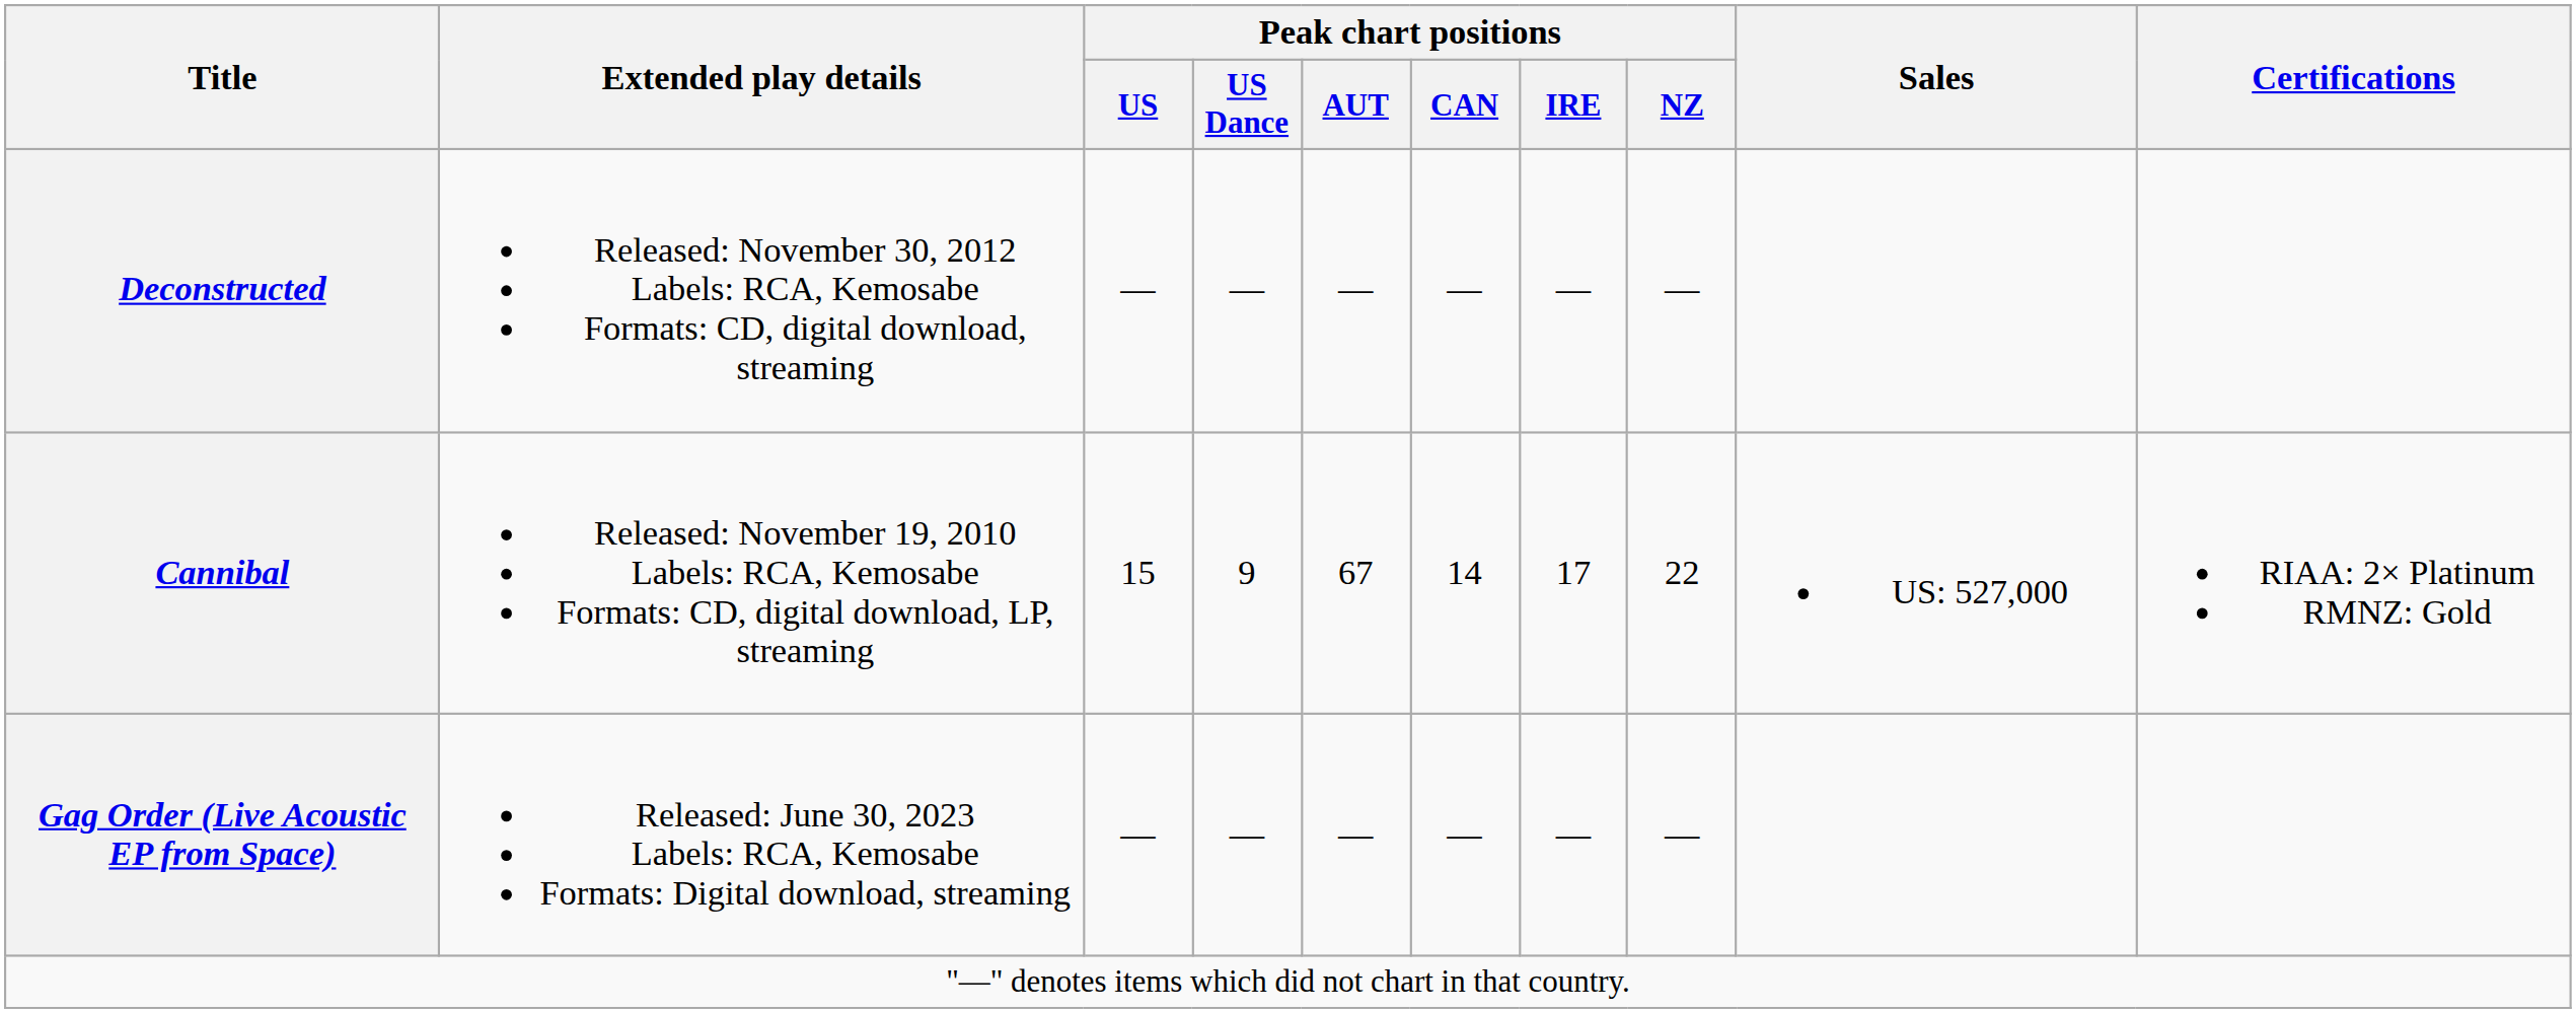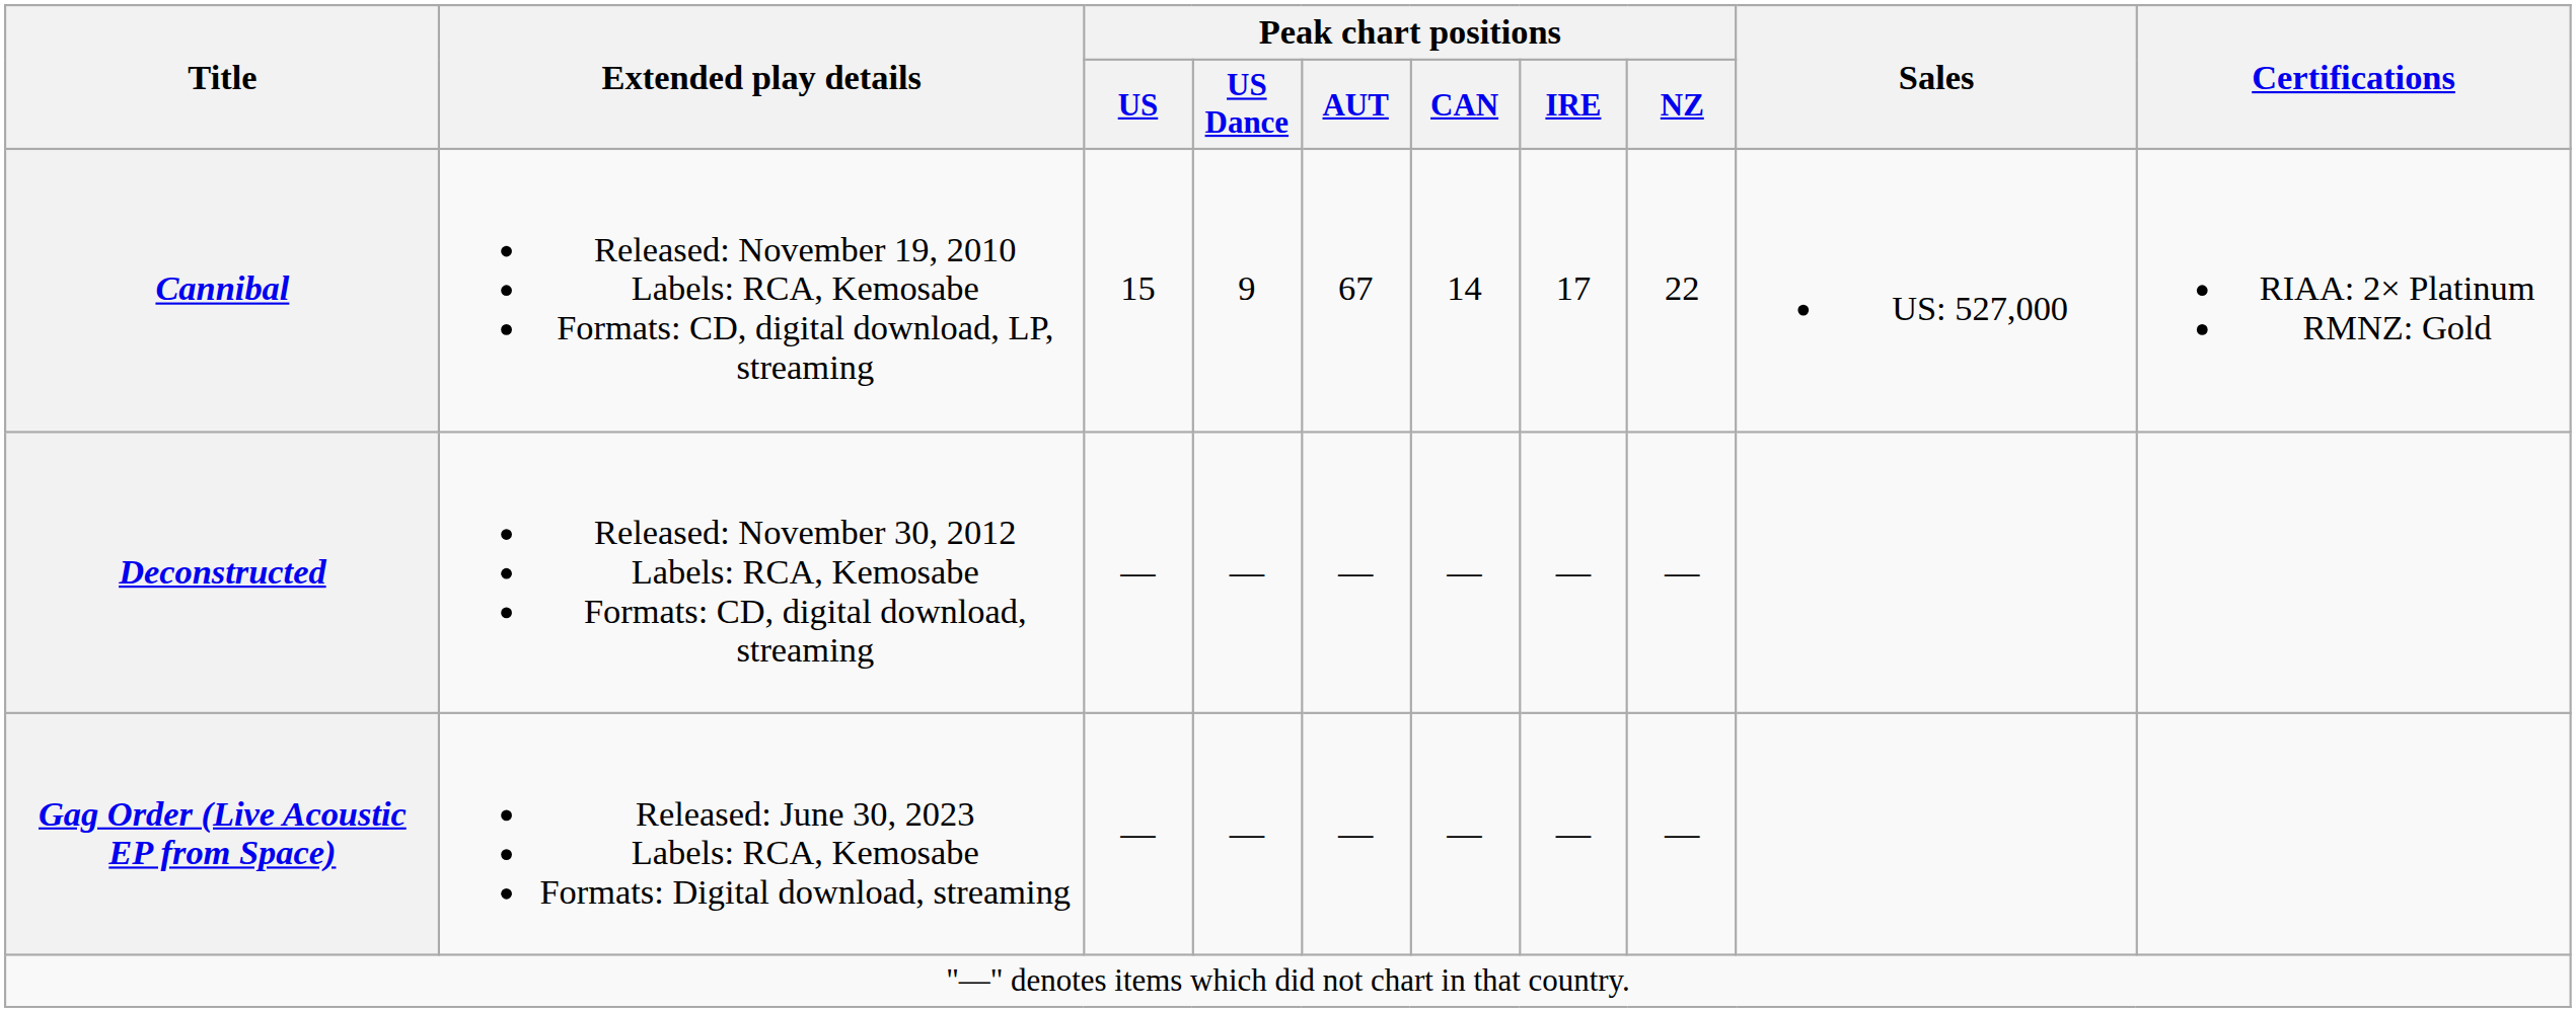rows swapped: Cannibal <-> Deconstructed
